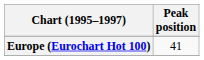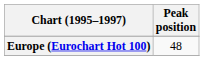Europe (Eurochart Hot 100) | Peak position: 41 -> 48
